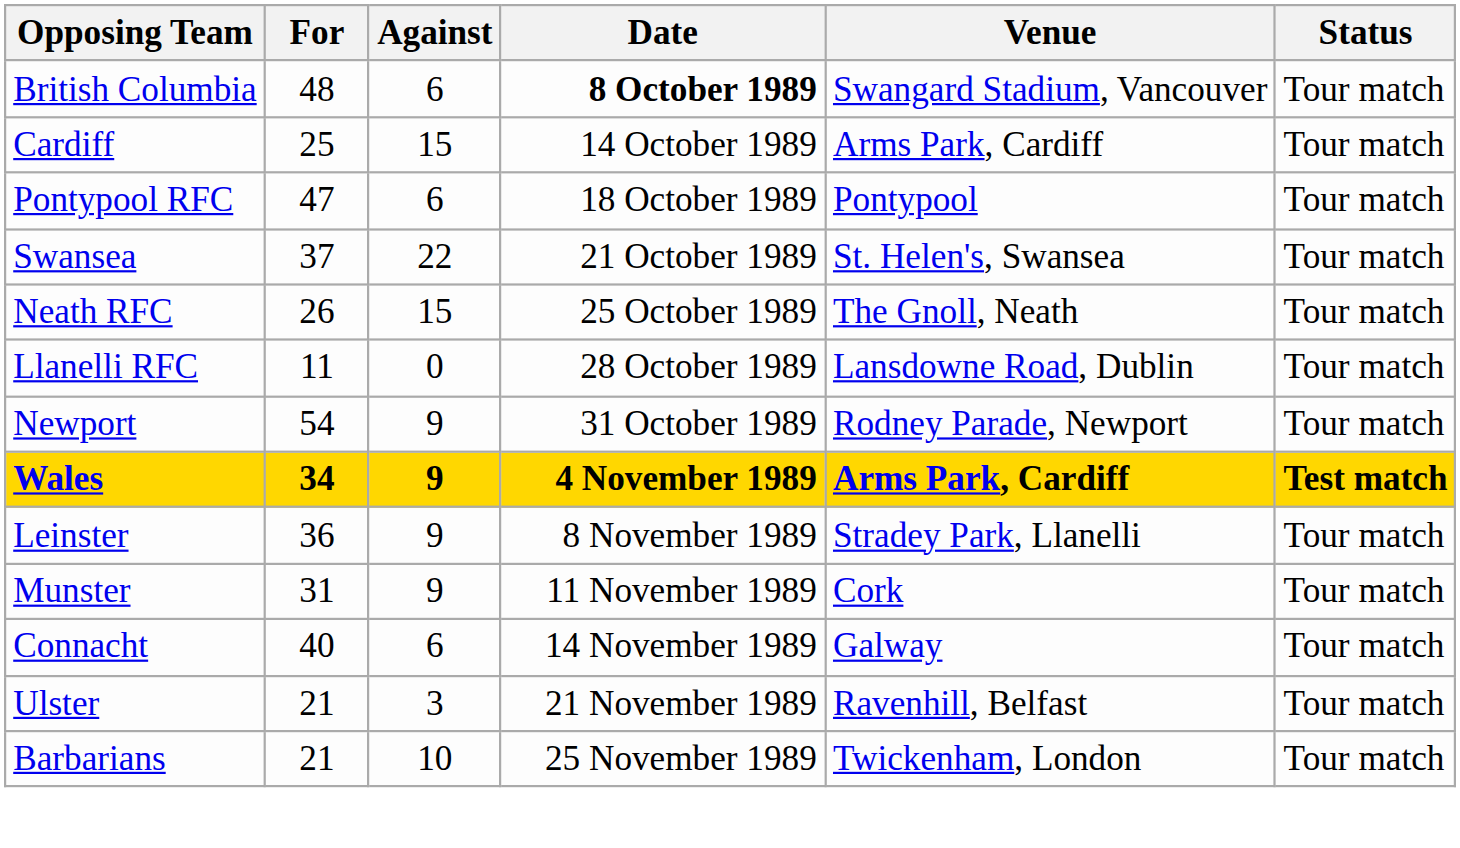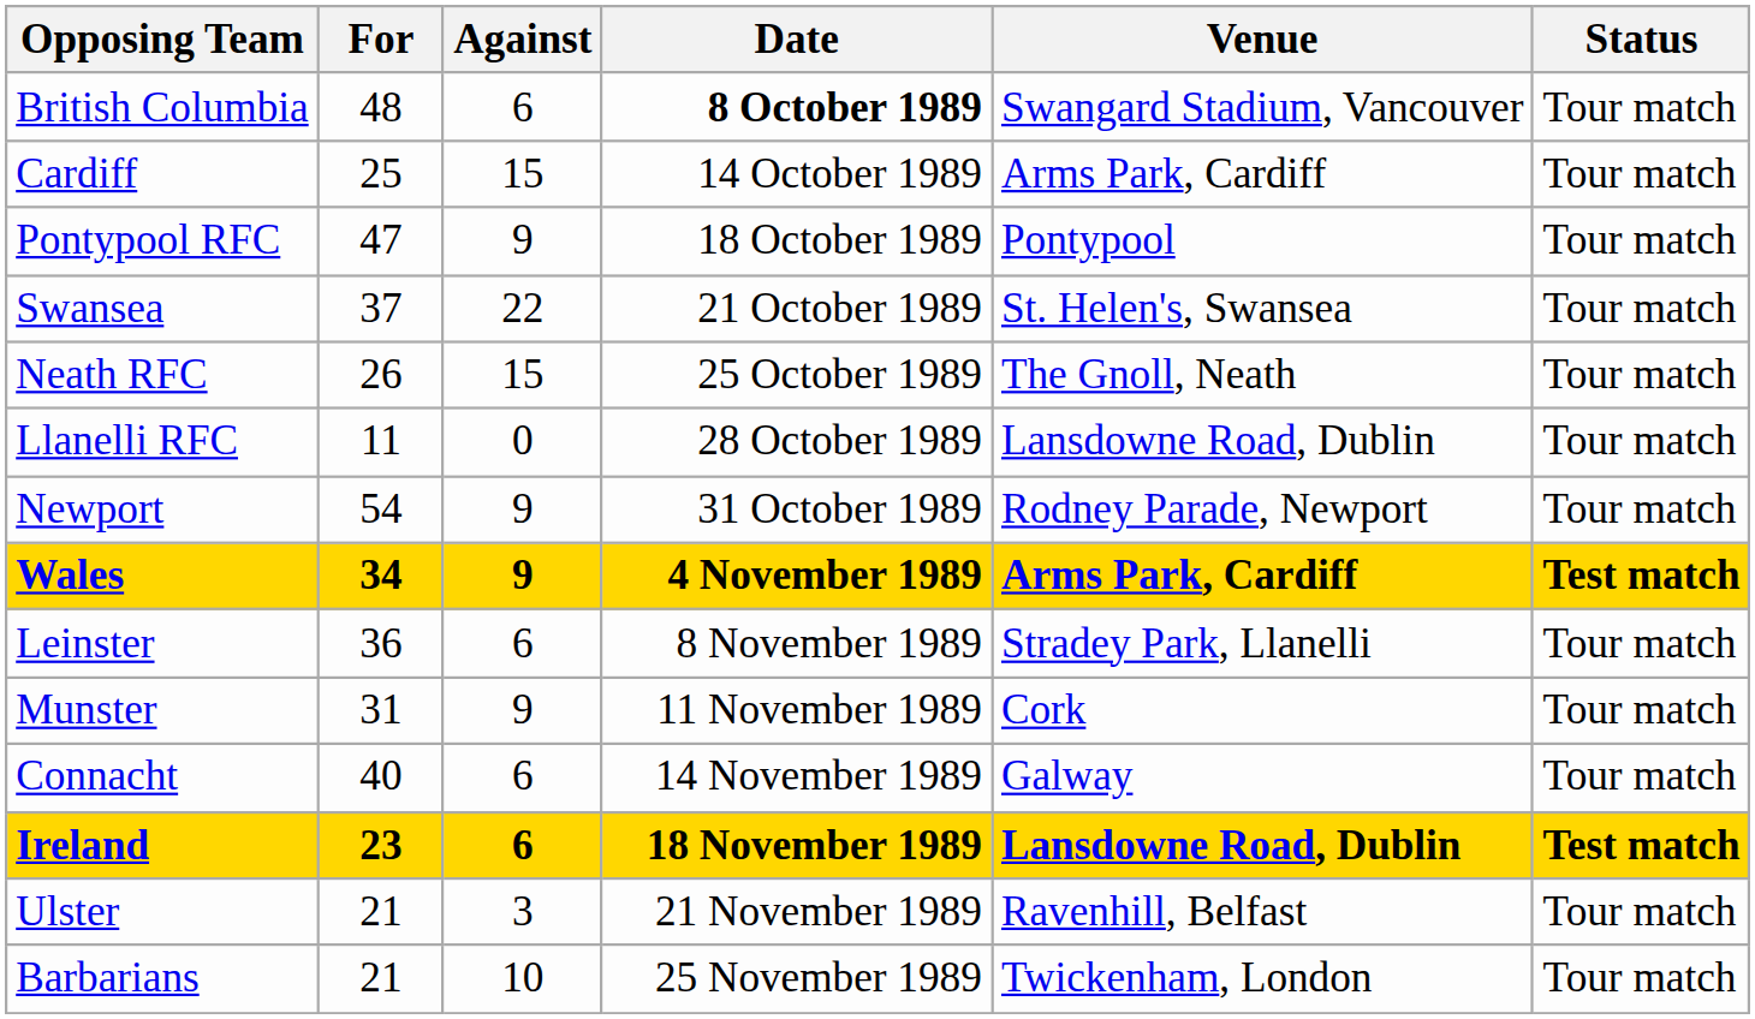Pontypool RFC | Against: 6 -> 9
Leinster | Against: 9 -> 6
+ row: Ireland | 23 | 6 | 18 November 1989 | Lansdowne Road, Dublin | Test match
